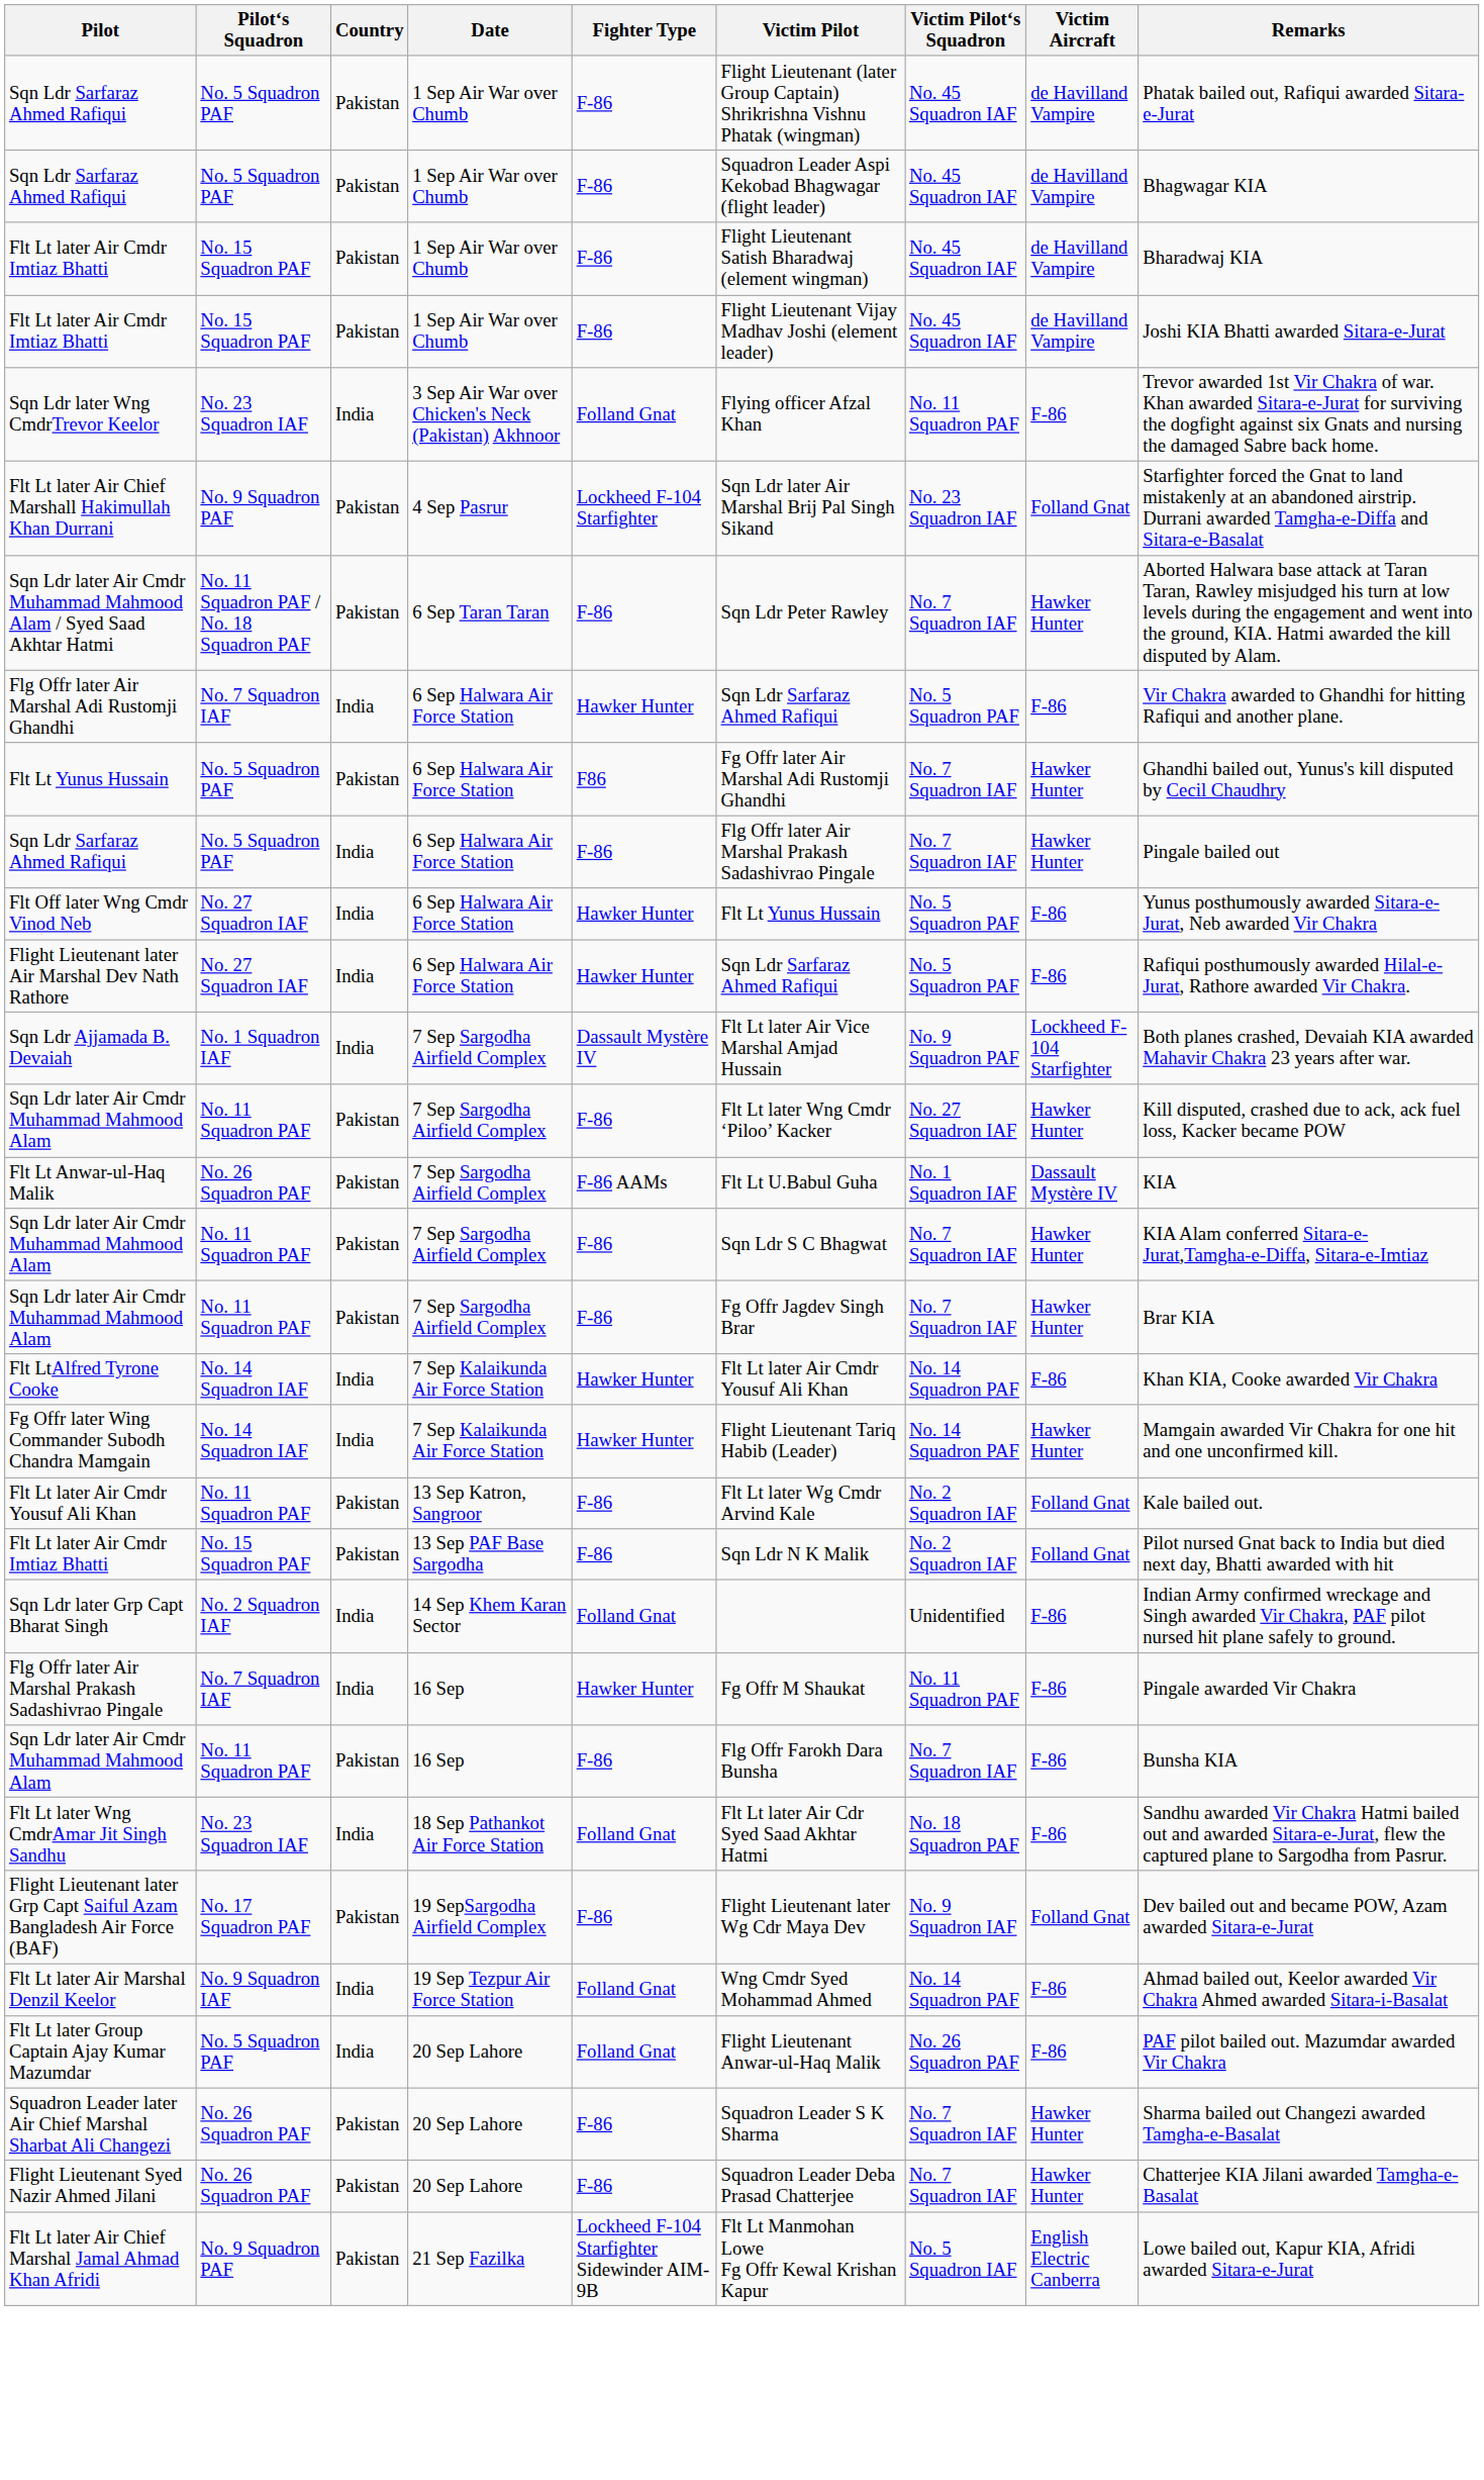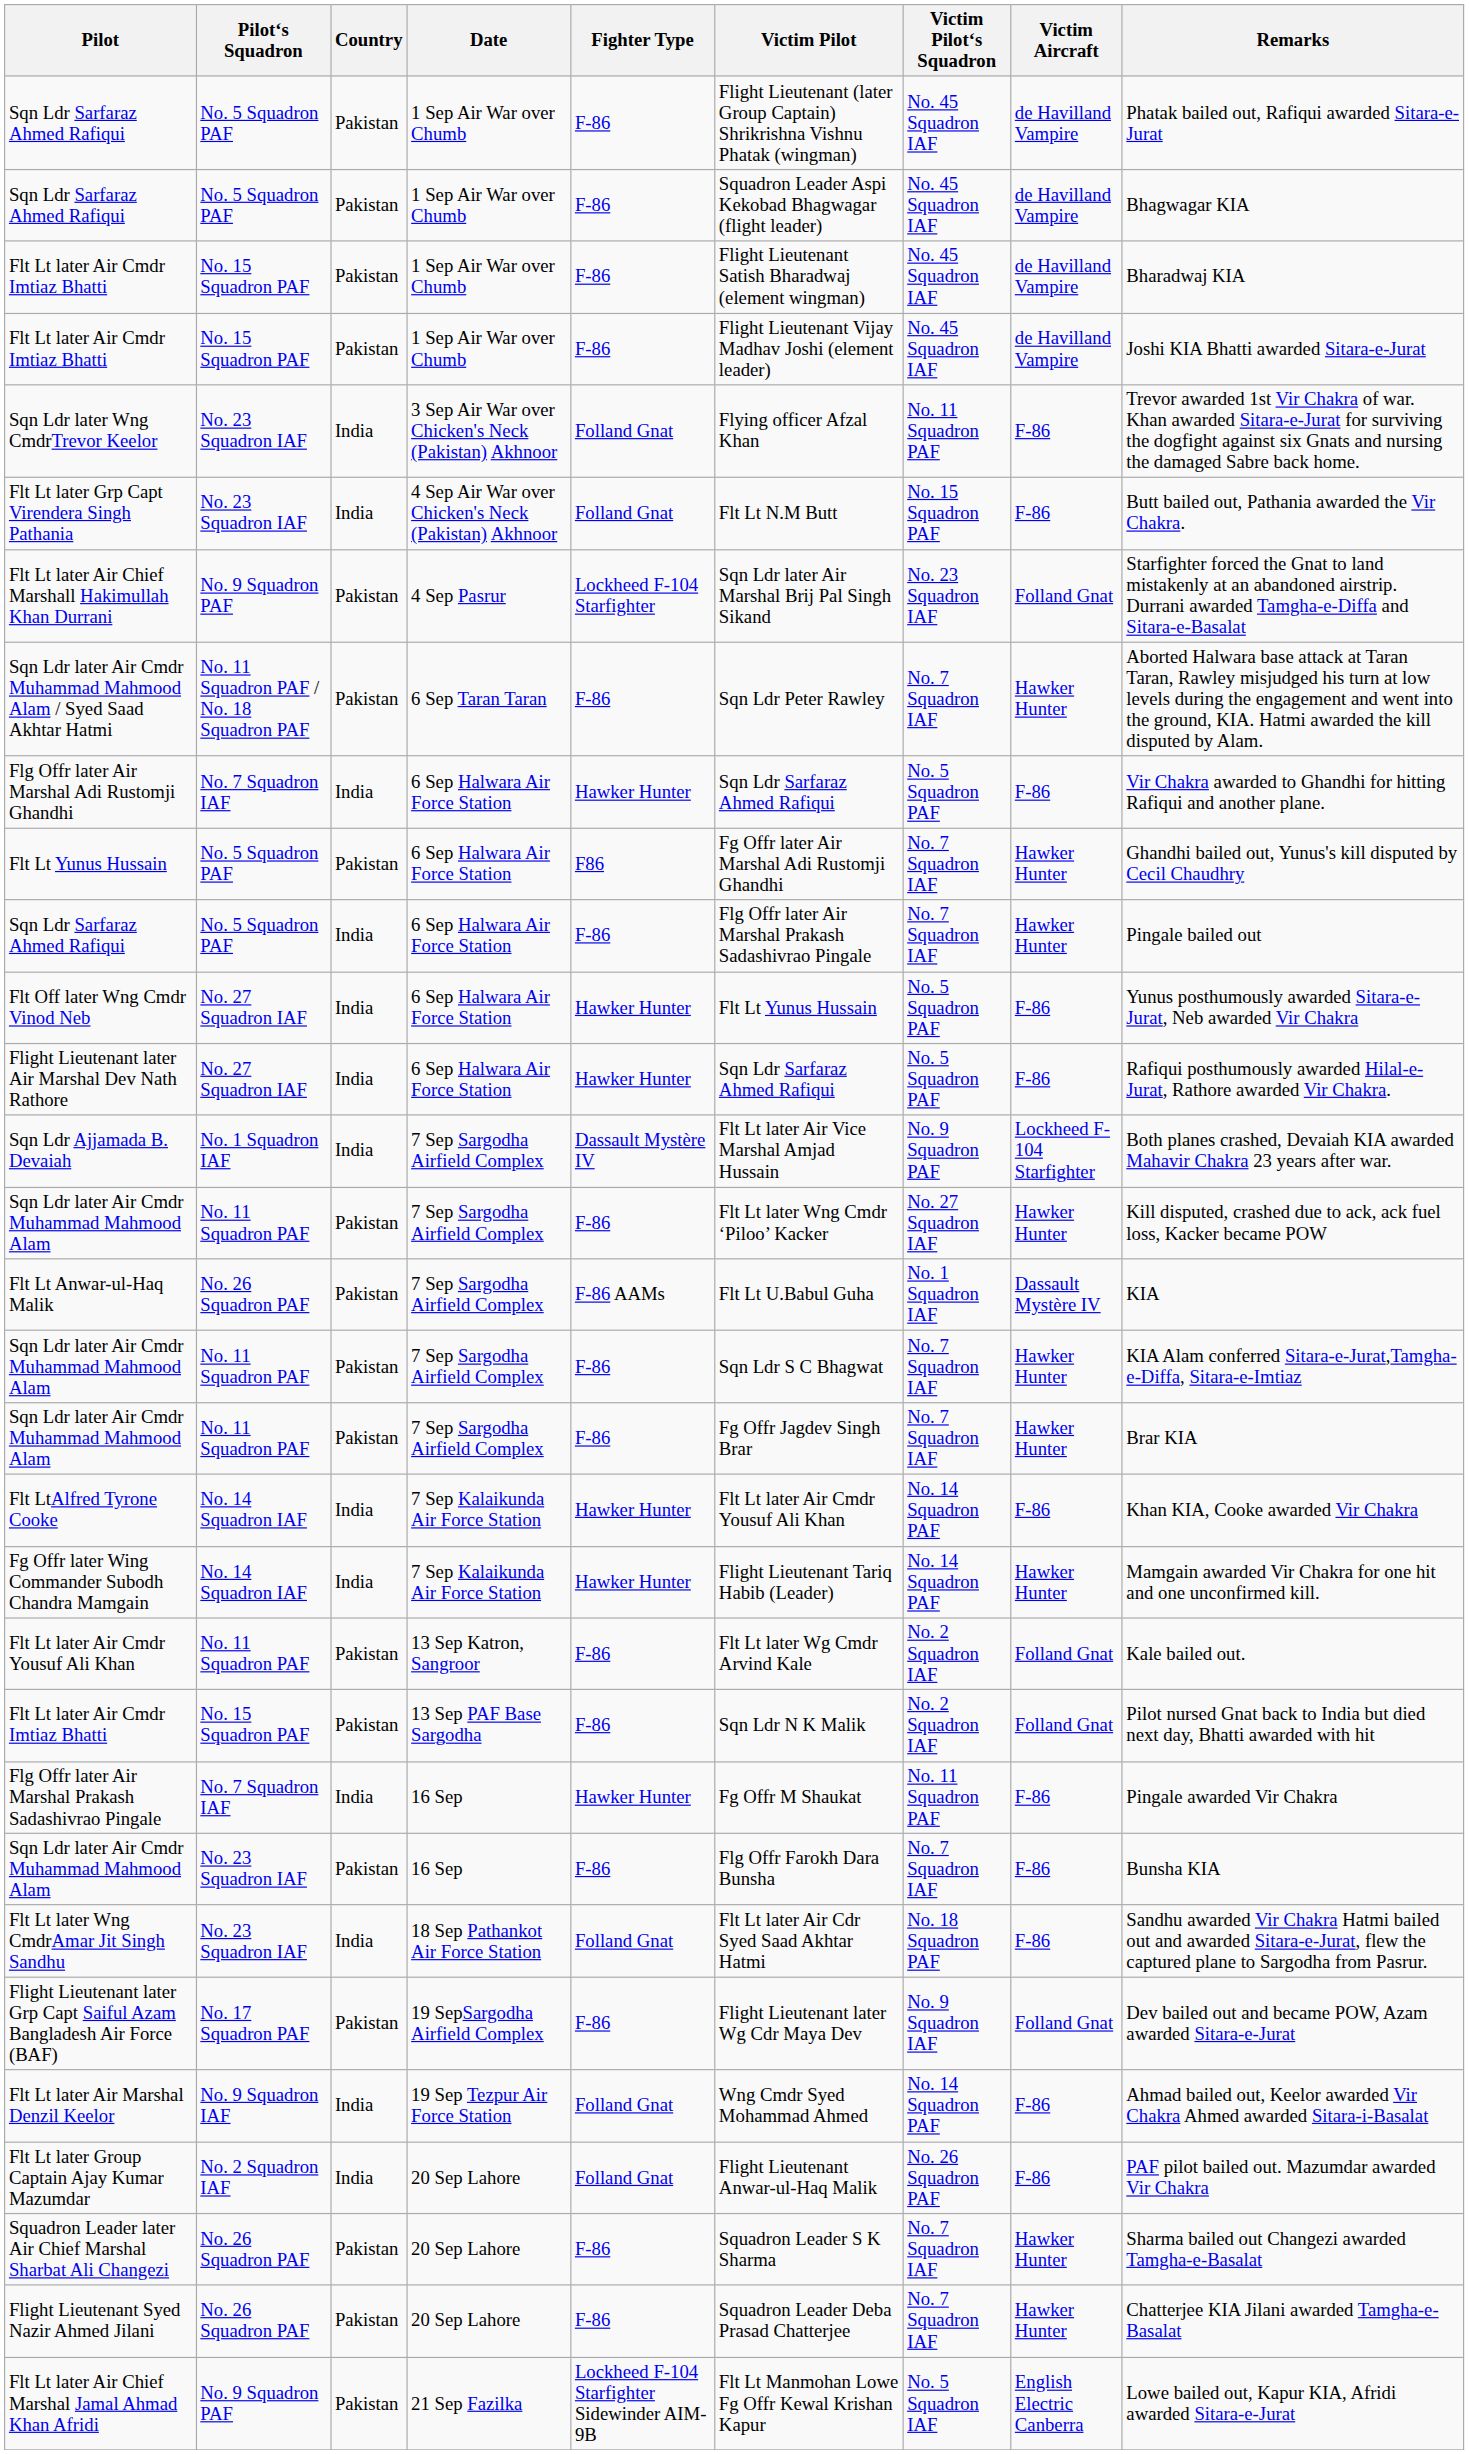+ row: Flt Lt later Grp Capt Virendera Singh Pathania | No. 23 Squadron IAF | India | 4 Sep Air War over Chicken's Neck (Pakistan) Akhnoor | Folland Gnat | Flt Lt N.M Butt | No. 15 Squadron PAF | F-86 | Butt bailed out, Pathania awarded the Vir Chakra.
- row: Sqn Ldr later Grp Capt Bharat Singh | No. 2 Squadron IAF | India | 14 Sep Khem Karan Sector | Folland Gnat | Unidentified | F-86 | Indian Army confirmed wreckage and Singh awarded Vir Chakra, PAF pilot nursed hit plane safely to ground.
Sqn Ldr later Air Cmdr Muhammad Mahmood Alam / 16 Sep | Pilot‘s Squadron: No. 11 Squadron PAF -> No. 23 Squadron IAF
Flt Lt later Group Captain Ajay Kumar Mazumdar | Pilot‘s Squadron: No. 5 Squadron PAF -> No. 2 Squadron IAF
